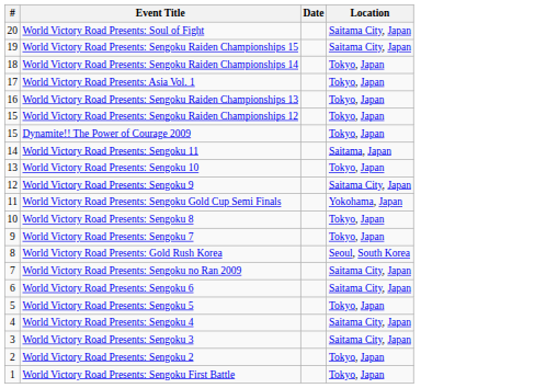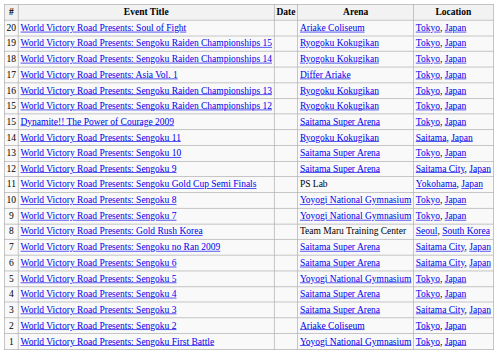+ column: Arena | Ariake Coliseum | Ryogoku Kokugikan | Ryogoku Kokugikan | Differ Ariake | Ryogoku Kokugikan | Ryogoku Kokugikan | Saitama Super Arena | Ryogoku Kokugikan | Saitama Super Arena | Saitama Super Arena | PS Lab | Yoyogi National Gymnasium | Yoyogi National Gymnasium | Team Maru Training Center | Saitama Super Arena | Saitama Super Arena | Yoyogi National Gymnasium | Saitama Super Arena | Saitama Super Arena | Ariake Coliseum | Yoyogi National Gymnasium
World Victory Road Presents: Soul of Fight | Location: Saitama City, Japan -> Tokyo, Japan
World Victory Road Presents: Sengoku Raiden Championships 15 | Location: Saitama City, Japan -> Tokyo, Japan
World Victory Road Presents: Sengoku 4 | Location: Saitama City, Japan -> Tokyo, Japan
